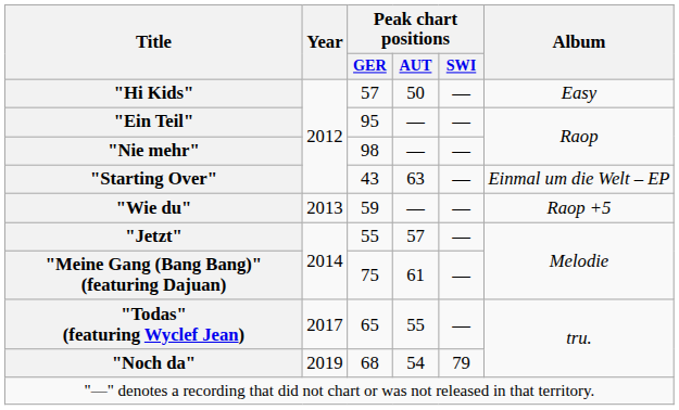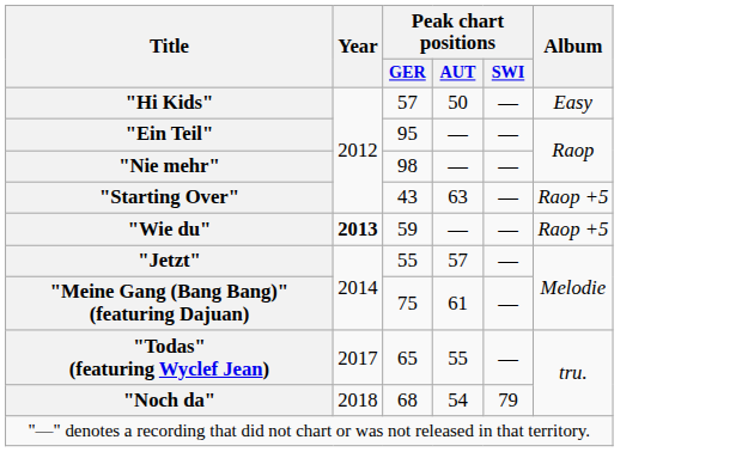"Starting Over" | Album: Einmal um die Welt – EP -> Raop +5
"Wie du" | Year: normal -> bold
"Noch da" | Year: 2019 -> 2018
